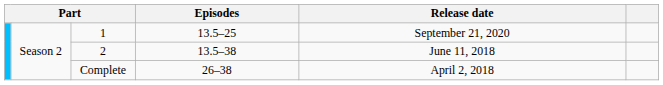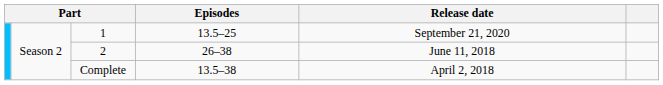2 | Episodes: 13.5–38 -> 26–38
Complete | Episodes: 26–38 -> 13.5–38
